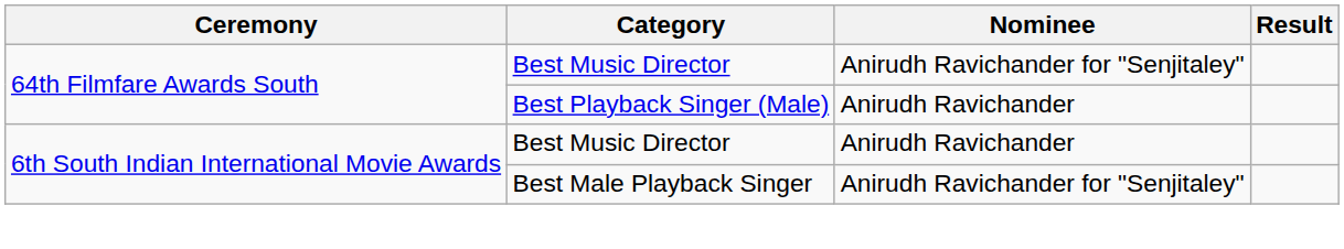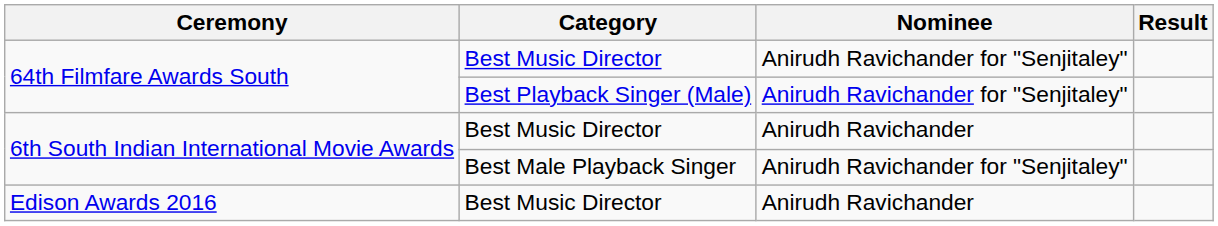64th Filmfare Awards South / Best Playback Singer (Male) | Nominee: Anirudh Ravichander -> Anirudh Ravichander for "Senjitaley"
+ row: Edison Awards 2016 | Best Music Director | Anirudh Ravichander
